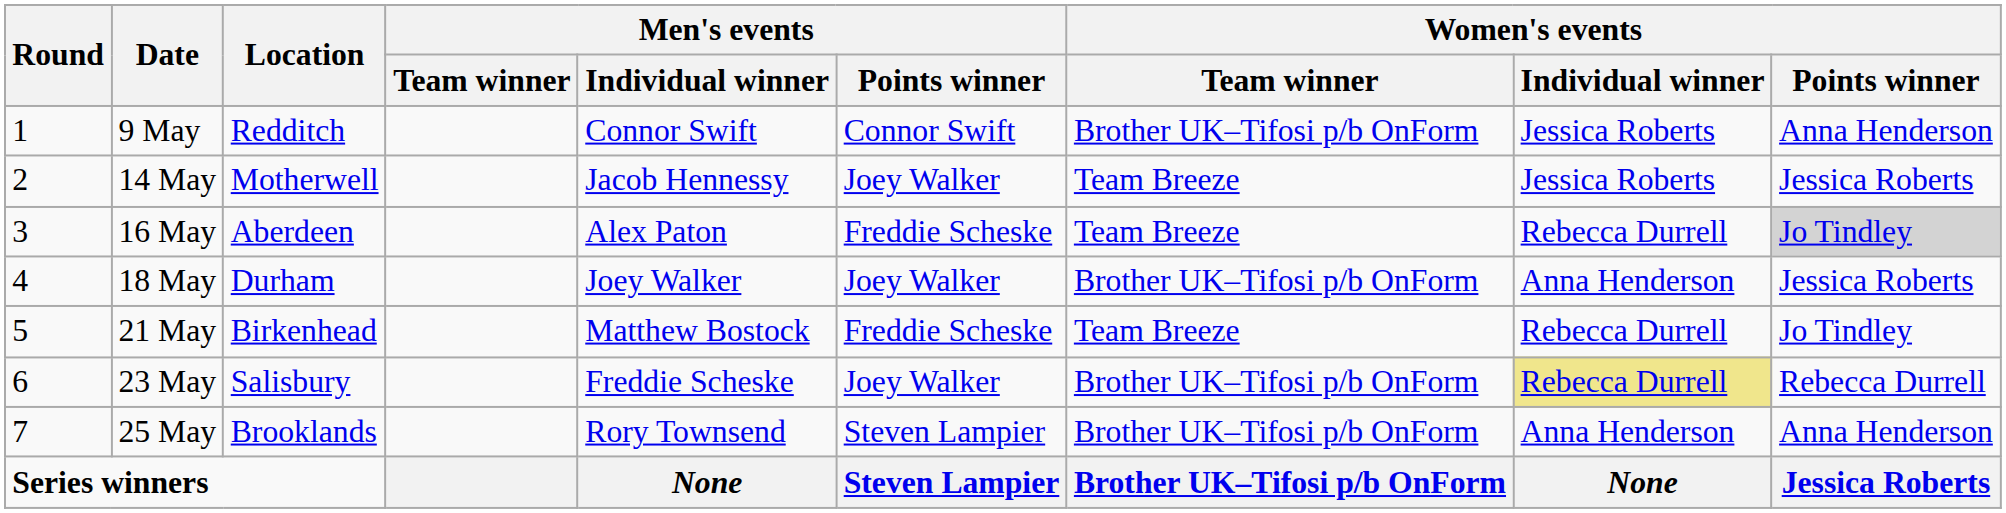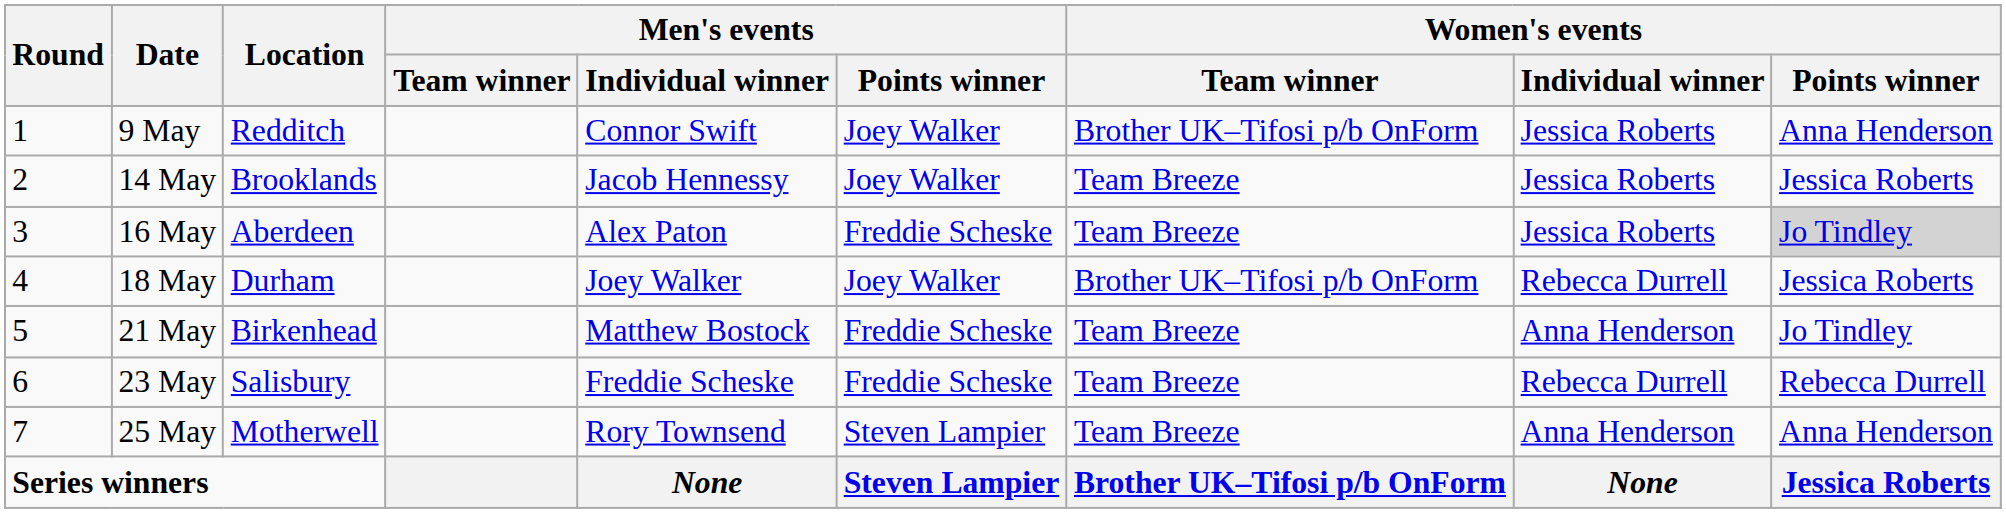9 May | Men's events / Points winner: Connor Swift -> Joey Walker
14 May | Location: Motherwell -> Brooklands
16 May | Women's events / Individual winner: Rebecca Durrell -> Jessica Roberts
18 May | Women's events / Individual winner: Anna Henderson -> Rebecca Durrell
21 May | Women's events / Individual winner: Rebecca Durrell -> Anna Henderson
23 May | Men's events / Points winner: Joey Walker -> Freddie Scheske
23 May | Women's events / Team winner: Brother UK–Tifosi p/b OnForm -> Team Breeze
23 May | Women's events / Individual winner: khaki background -> no background
25 May | Location: Brooklands -> Motherwell
25 May | Women's events / Team winner: Brother UK–Tifosi p/b OnForm -> Team Breeze
